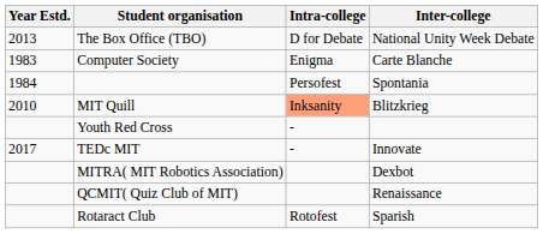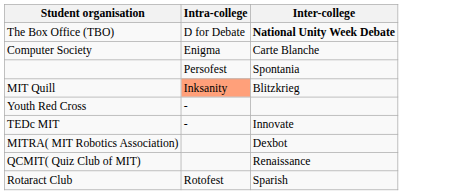- column: Year Estd. | 2013 | 1983 | 1984 | 2010 | 2017
The Box Office (TBO) | Inter-college: normal -> bold
